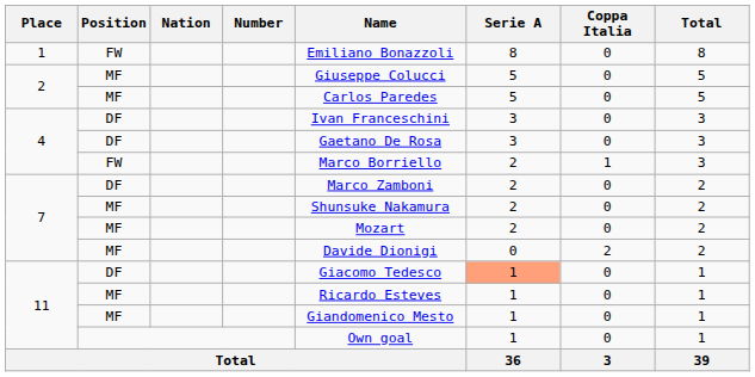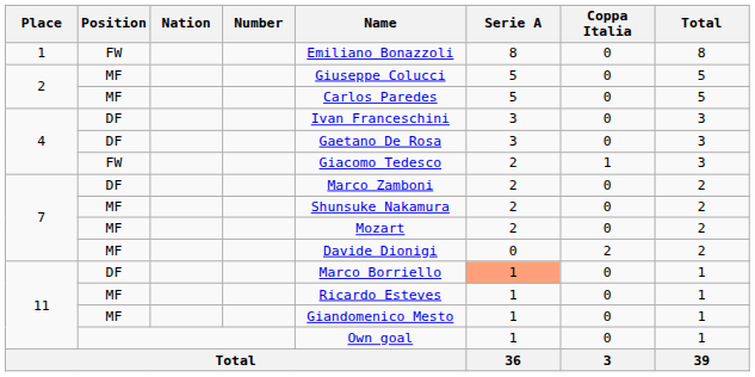4 / FW | Name: Marco Borriello -> Giacomo Tedesco
11 / DF | Name: Giacomo Tedesco -> Marco Borriello
